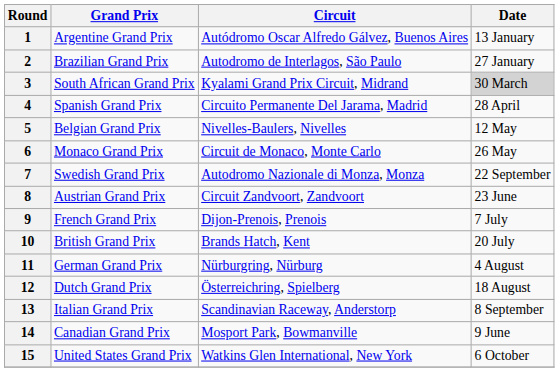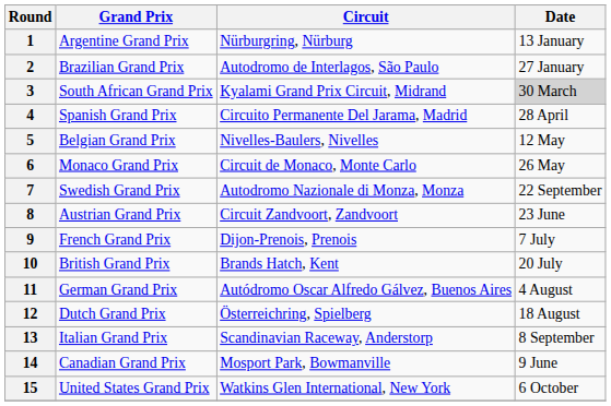1 | Circuit: Autódromo Oscar Alfredo Gálvez, Buenos Aires -> Nürburgring, Nürburg
11 | Circuit: Nürburgring, Nürburg -> Autódromo Oscar Alfredo Gálvez, Buenos Aires
